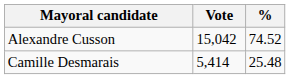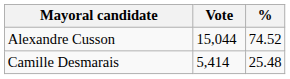Alexandre Cusson | Vote: 15,042 -> 15,044
